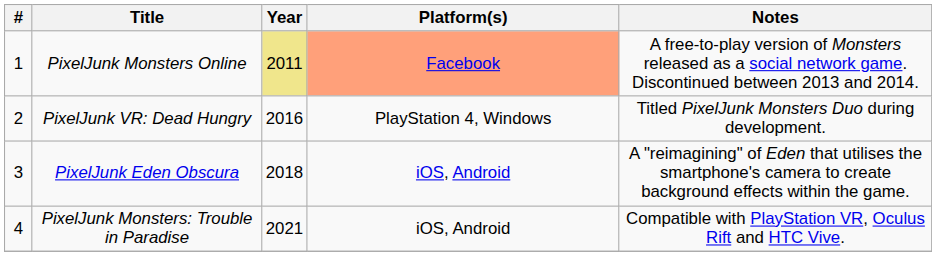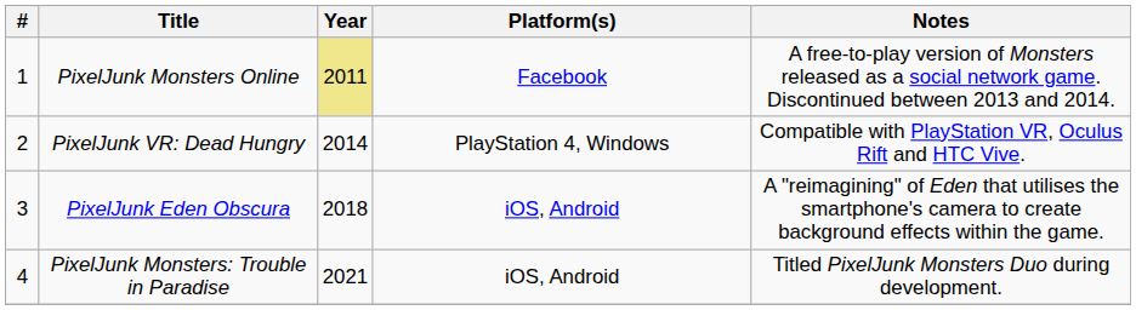PixelJunk Monsters Online | Platform(s): lightsalmon background -> no background
PixelJunk VR: Dead Hungry | Year: 2016 -> 2014
PixelJunk VR: Dead Hungry | Notes: Titled PixelJunk Monsters Duo during development. -> Compatible with PlayStation VR, Oculus Rift and HTC Vive.
PixelJunk Monsters: Trouble in Paradise | Notes: Compatible with PlayStation VR, Oculus Rift and HTC Vive. -> Titled PixelJunk Monsters Duo during development.
